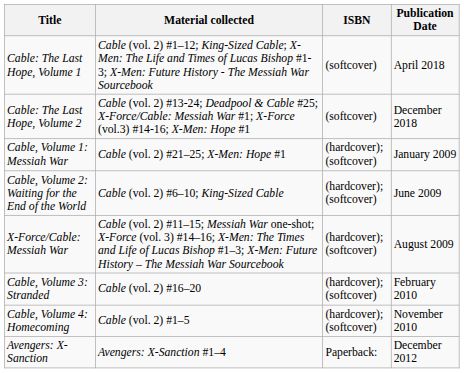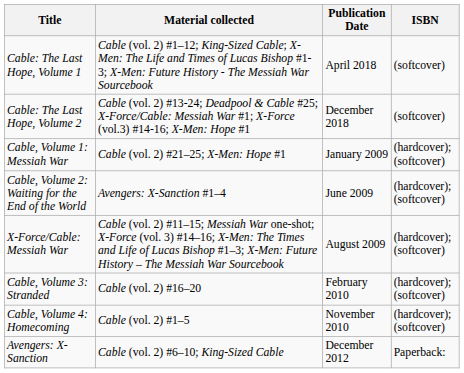columns swapped: Publication Date <-> ISBN
Cable, Volume 2: Waiting for the End of the World | Material collected: Cable (vol. 2) #6–10; King-Sized Cable -> Avengers: X-Sanction #1–4
Avengers: X-Sanction | Material collected: Avengers: X-Sanction #1–4 -> Cable (vol. 2) #6–10; King-Sized Cable
